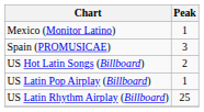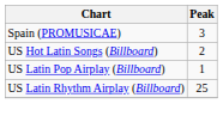- row: Mexico (Monitor Latino) | 1
